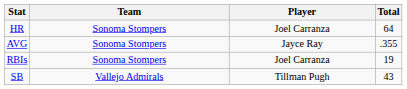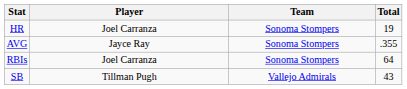columns swapped: Player <-> Team
HR | Total: 64 -> 19
RBIs | Total: 19 -> 64
